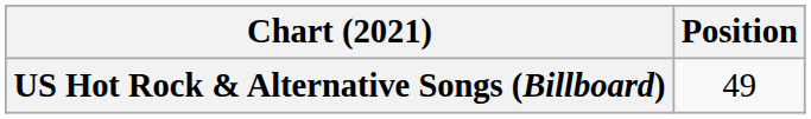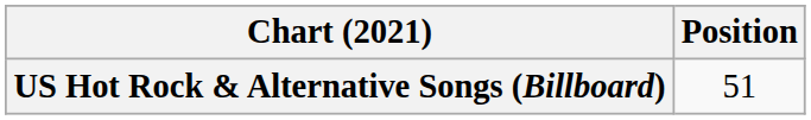US Hot Rock & Alternative Songs (Billboard) | Position: 49 -> 51
